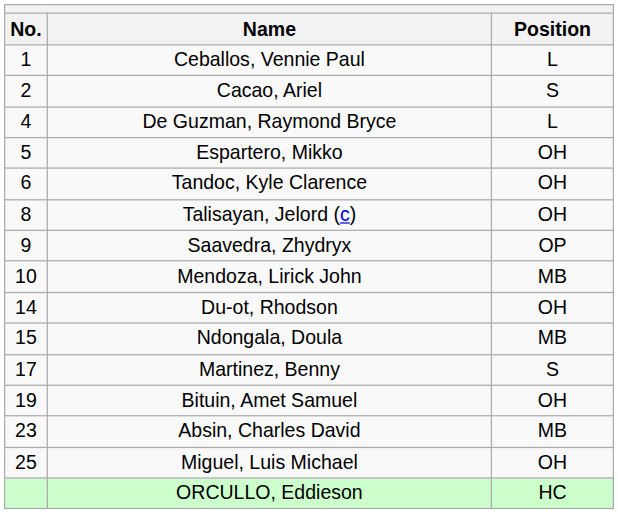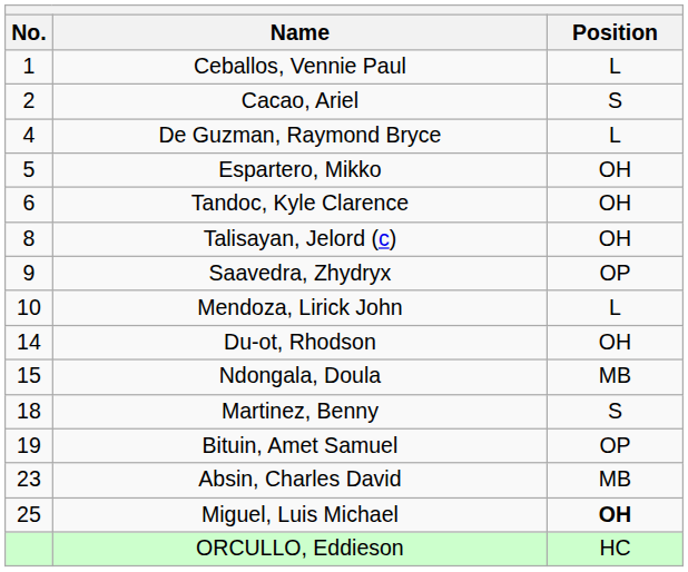Mendoza, Lirick John | Position: MB -> L
Martinez, Benny | No.: 17 -> 18
Bituin, Amet Samuel | Position: OH -> OP
Miguel, Luis Michael | Position: normal -> bold
